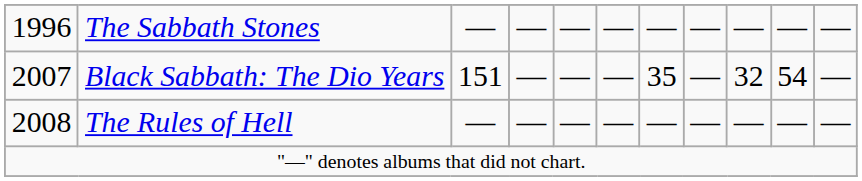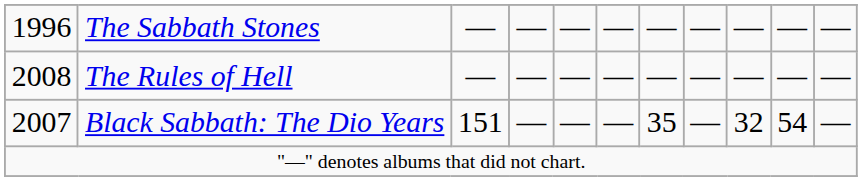rows swapped: Black Sabbath: The Dio Years <-> The Rules of Hell
